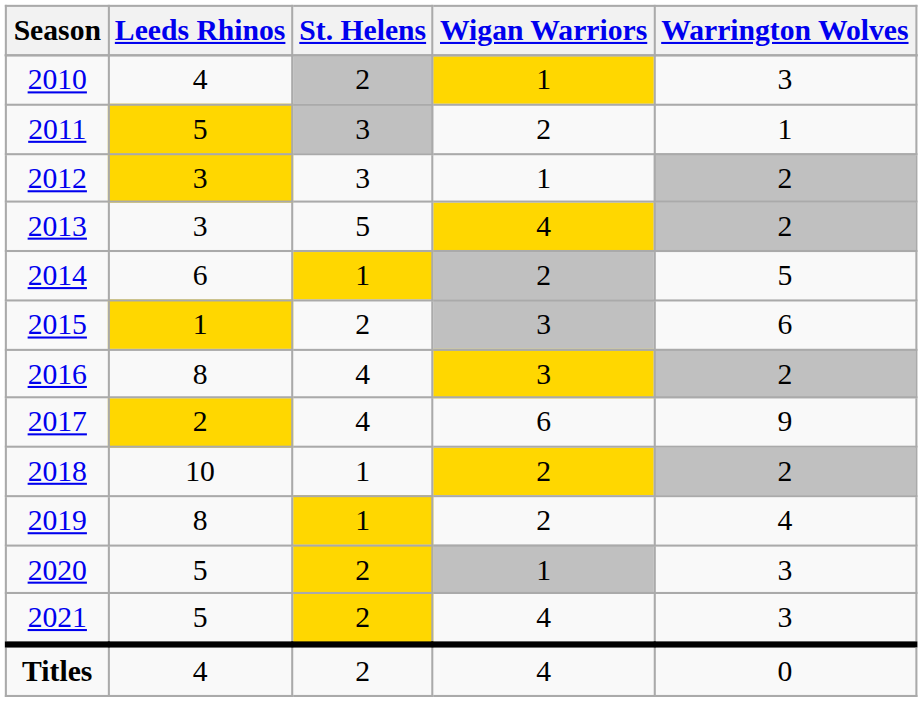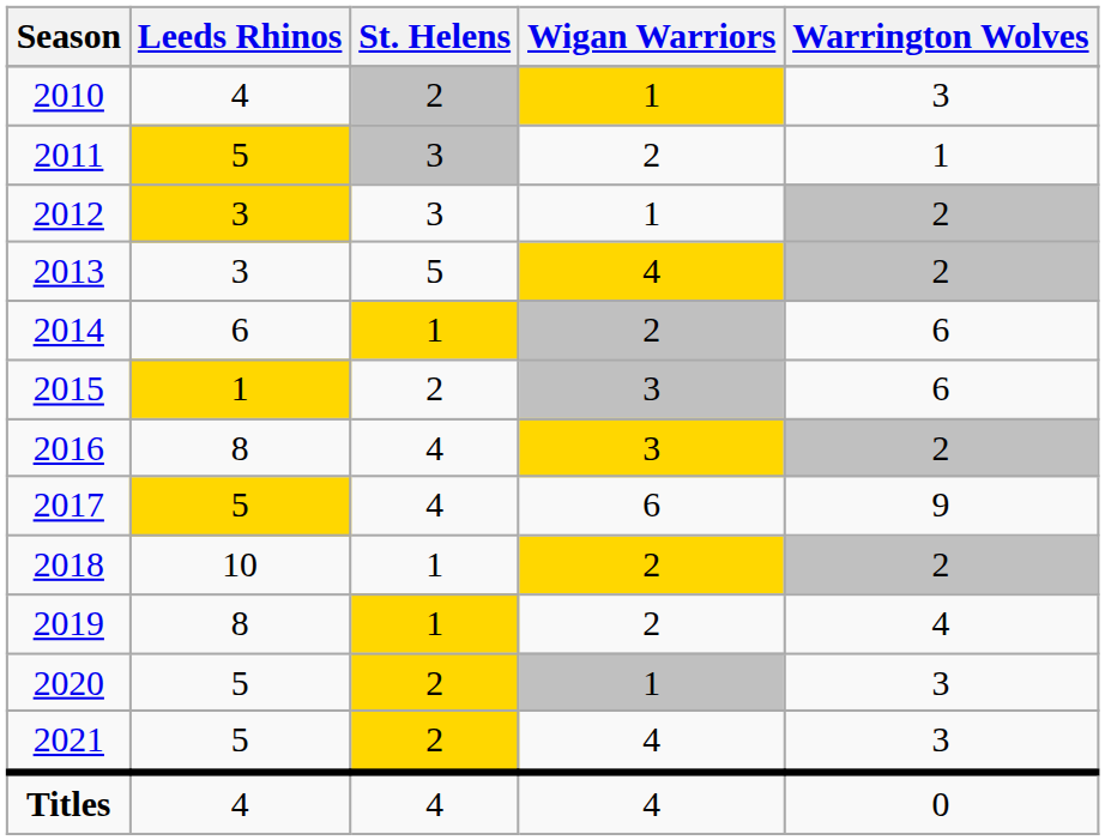2014 | Warrington Wolves: 5 -> 6
2017 | Leeds Rhinos: 2 -> 5
Titles | St. Helens: 2 -> 4
